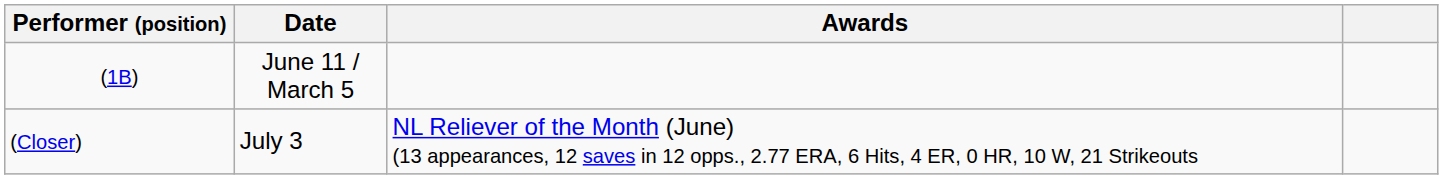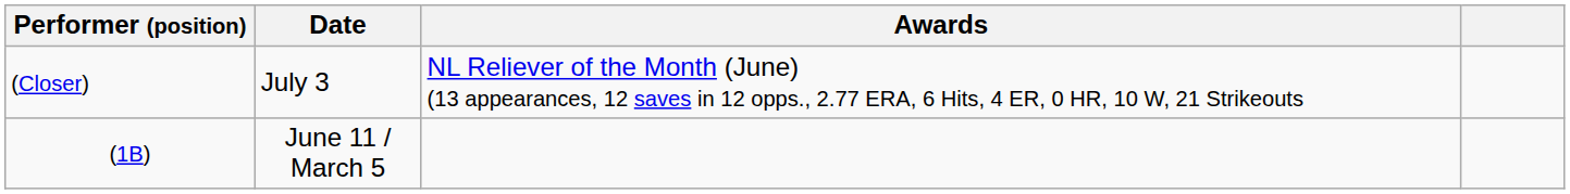rows swapped: (1B) <-> (Closer)
